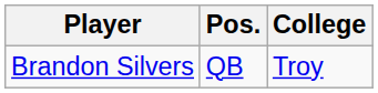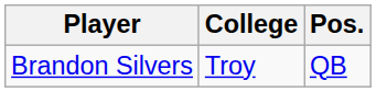columns swapped: Pos. <-> College
